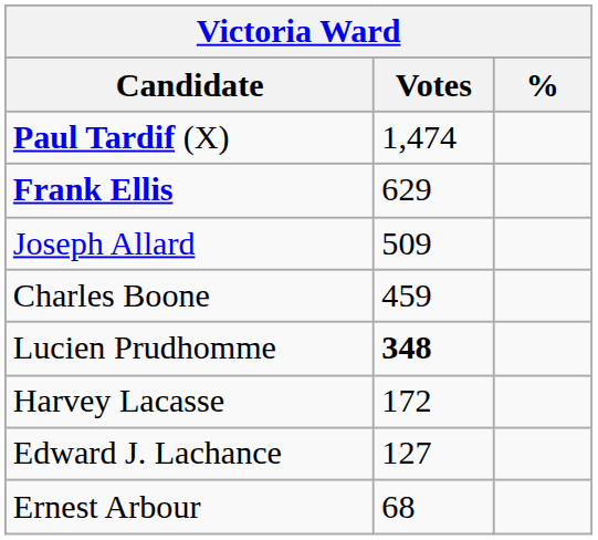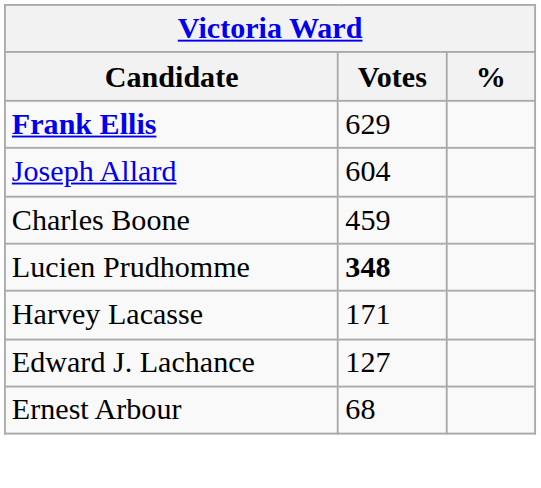- row: Paul Tardif (X) | 1,474
Joseph Allard | Votes: 509 -> 604
Harvey Lacasse | Votes: 172 -> 171
